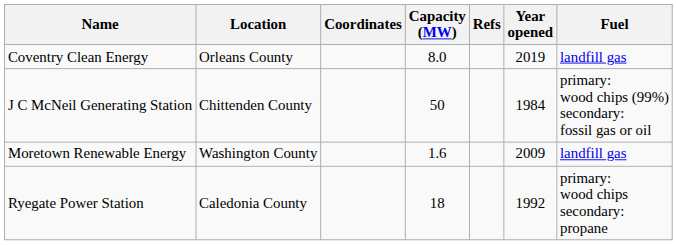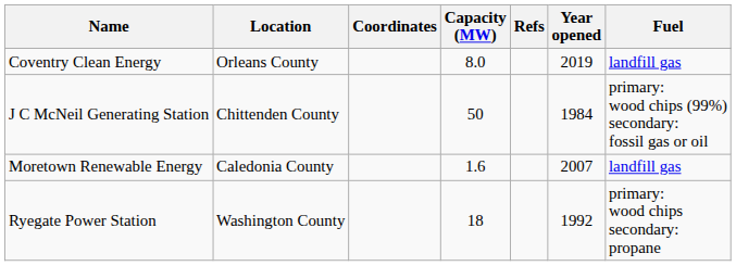Moretown Renewable Energy | Location: Washington County -> Caledonia County
Moretown Renewable Energy | Year opened: 2009 -> 2007
Ryegate Power Station | Location: Caledonia County -> Washington County
